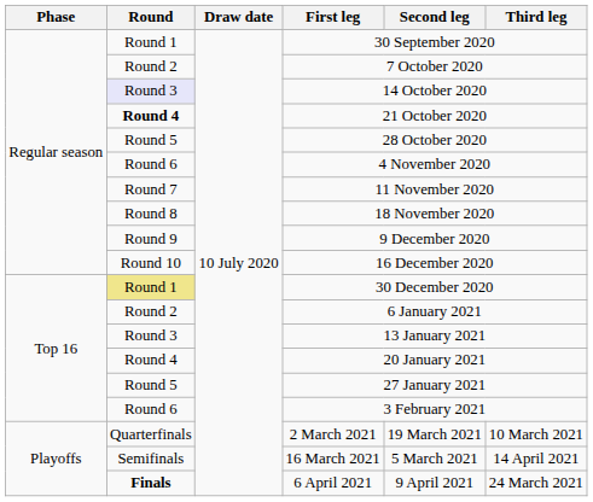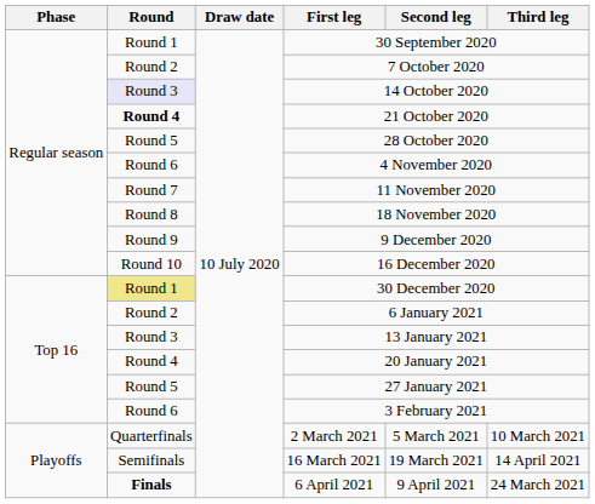2 March 2021 | Second leg: 19 March 2021 -> 5 March 2021
16 March 2021 | Second leg: 5 March 2021 -> 19 March 2021
